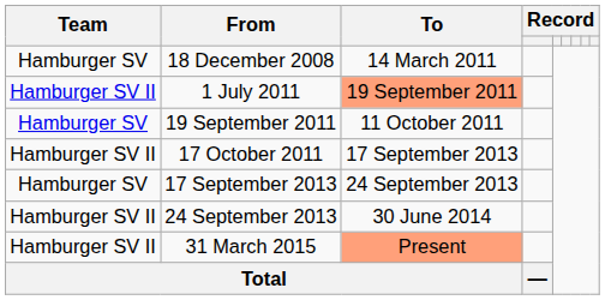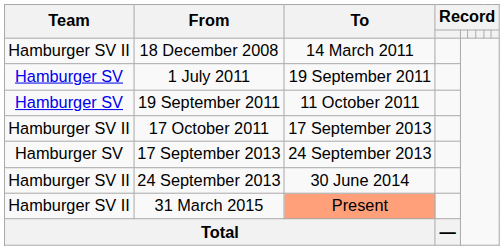18 December 2008 | Team: Hamburger SV -> Hamburger SV II
1 July 2011 | Team: Hamburger SV II -> Hamburger SV
1 July 2011 | To: lightsalmon background -> no background
